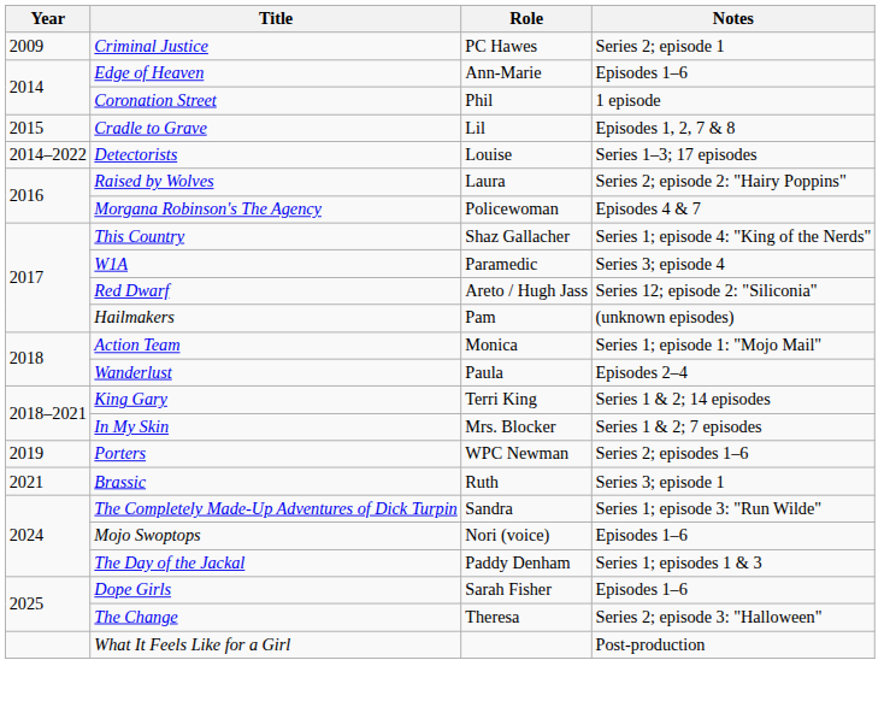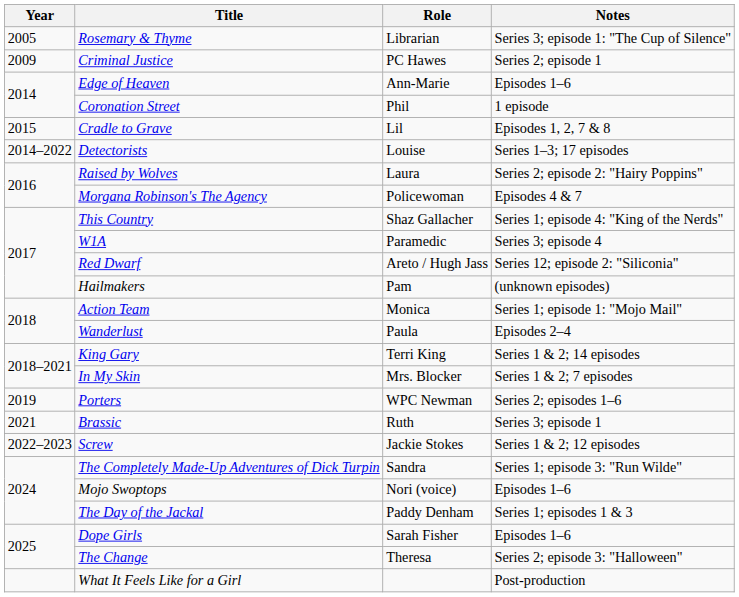+ row: 2005 | Rosemary & Thyme | Librarian | Series 3; episode 1: "The Cup of Silence"
+ row: 2022–2023 | Screw | Jackie Stokes | Series 1 & 2; 12 episodes
